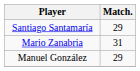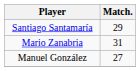Manuel González | Match.: 29 -> 27
